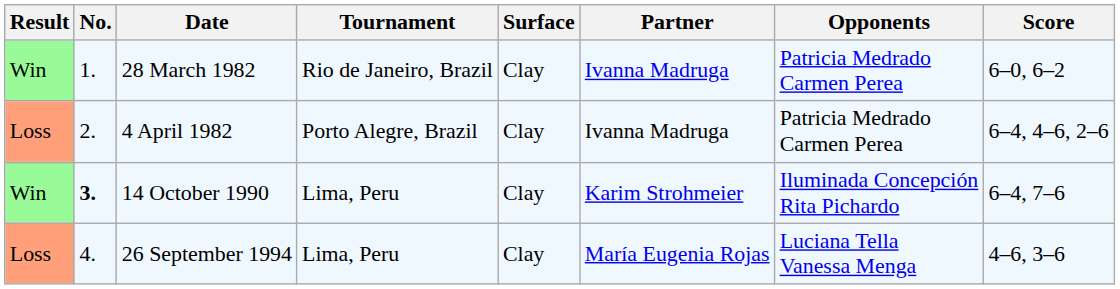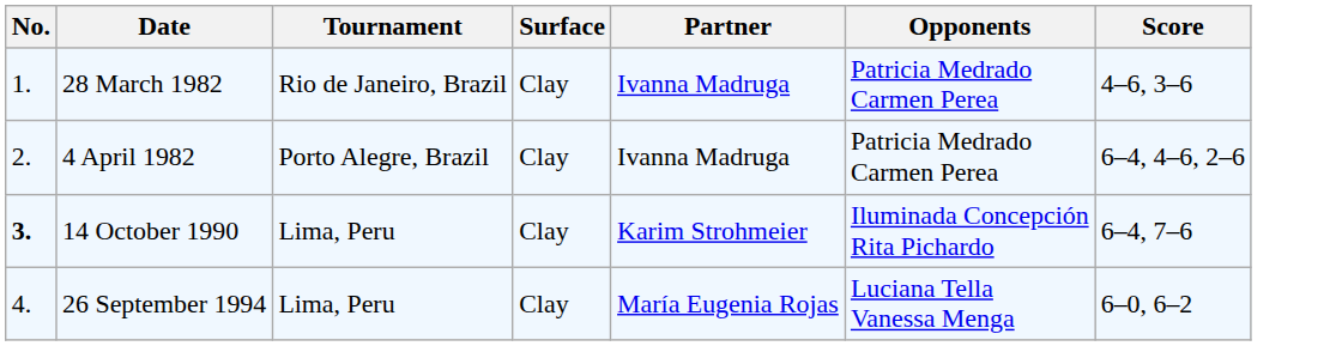- column: Result | Win | Loss | Win | Loss
28 March 1982 | Score: 6–0, 6–2 -> 4–6, 3–6
26 September 1994 | Score: 4–6, 3–6 -> 6–0, 6–2
